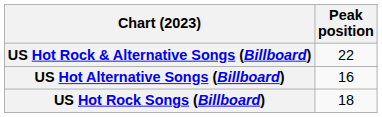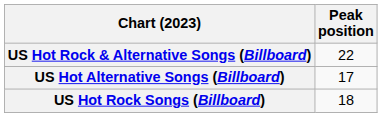US Hot Alternative Songs (Billboard) | Peak position: 16 -> 17
